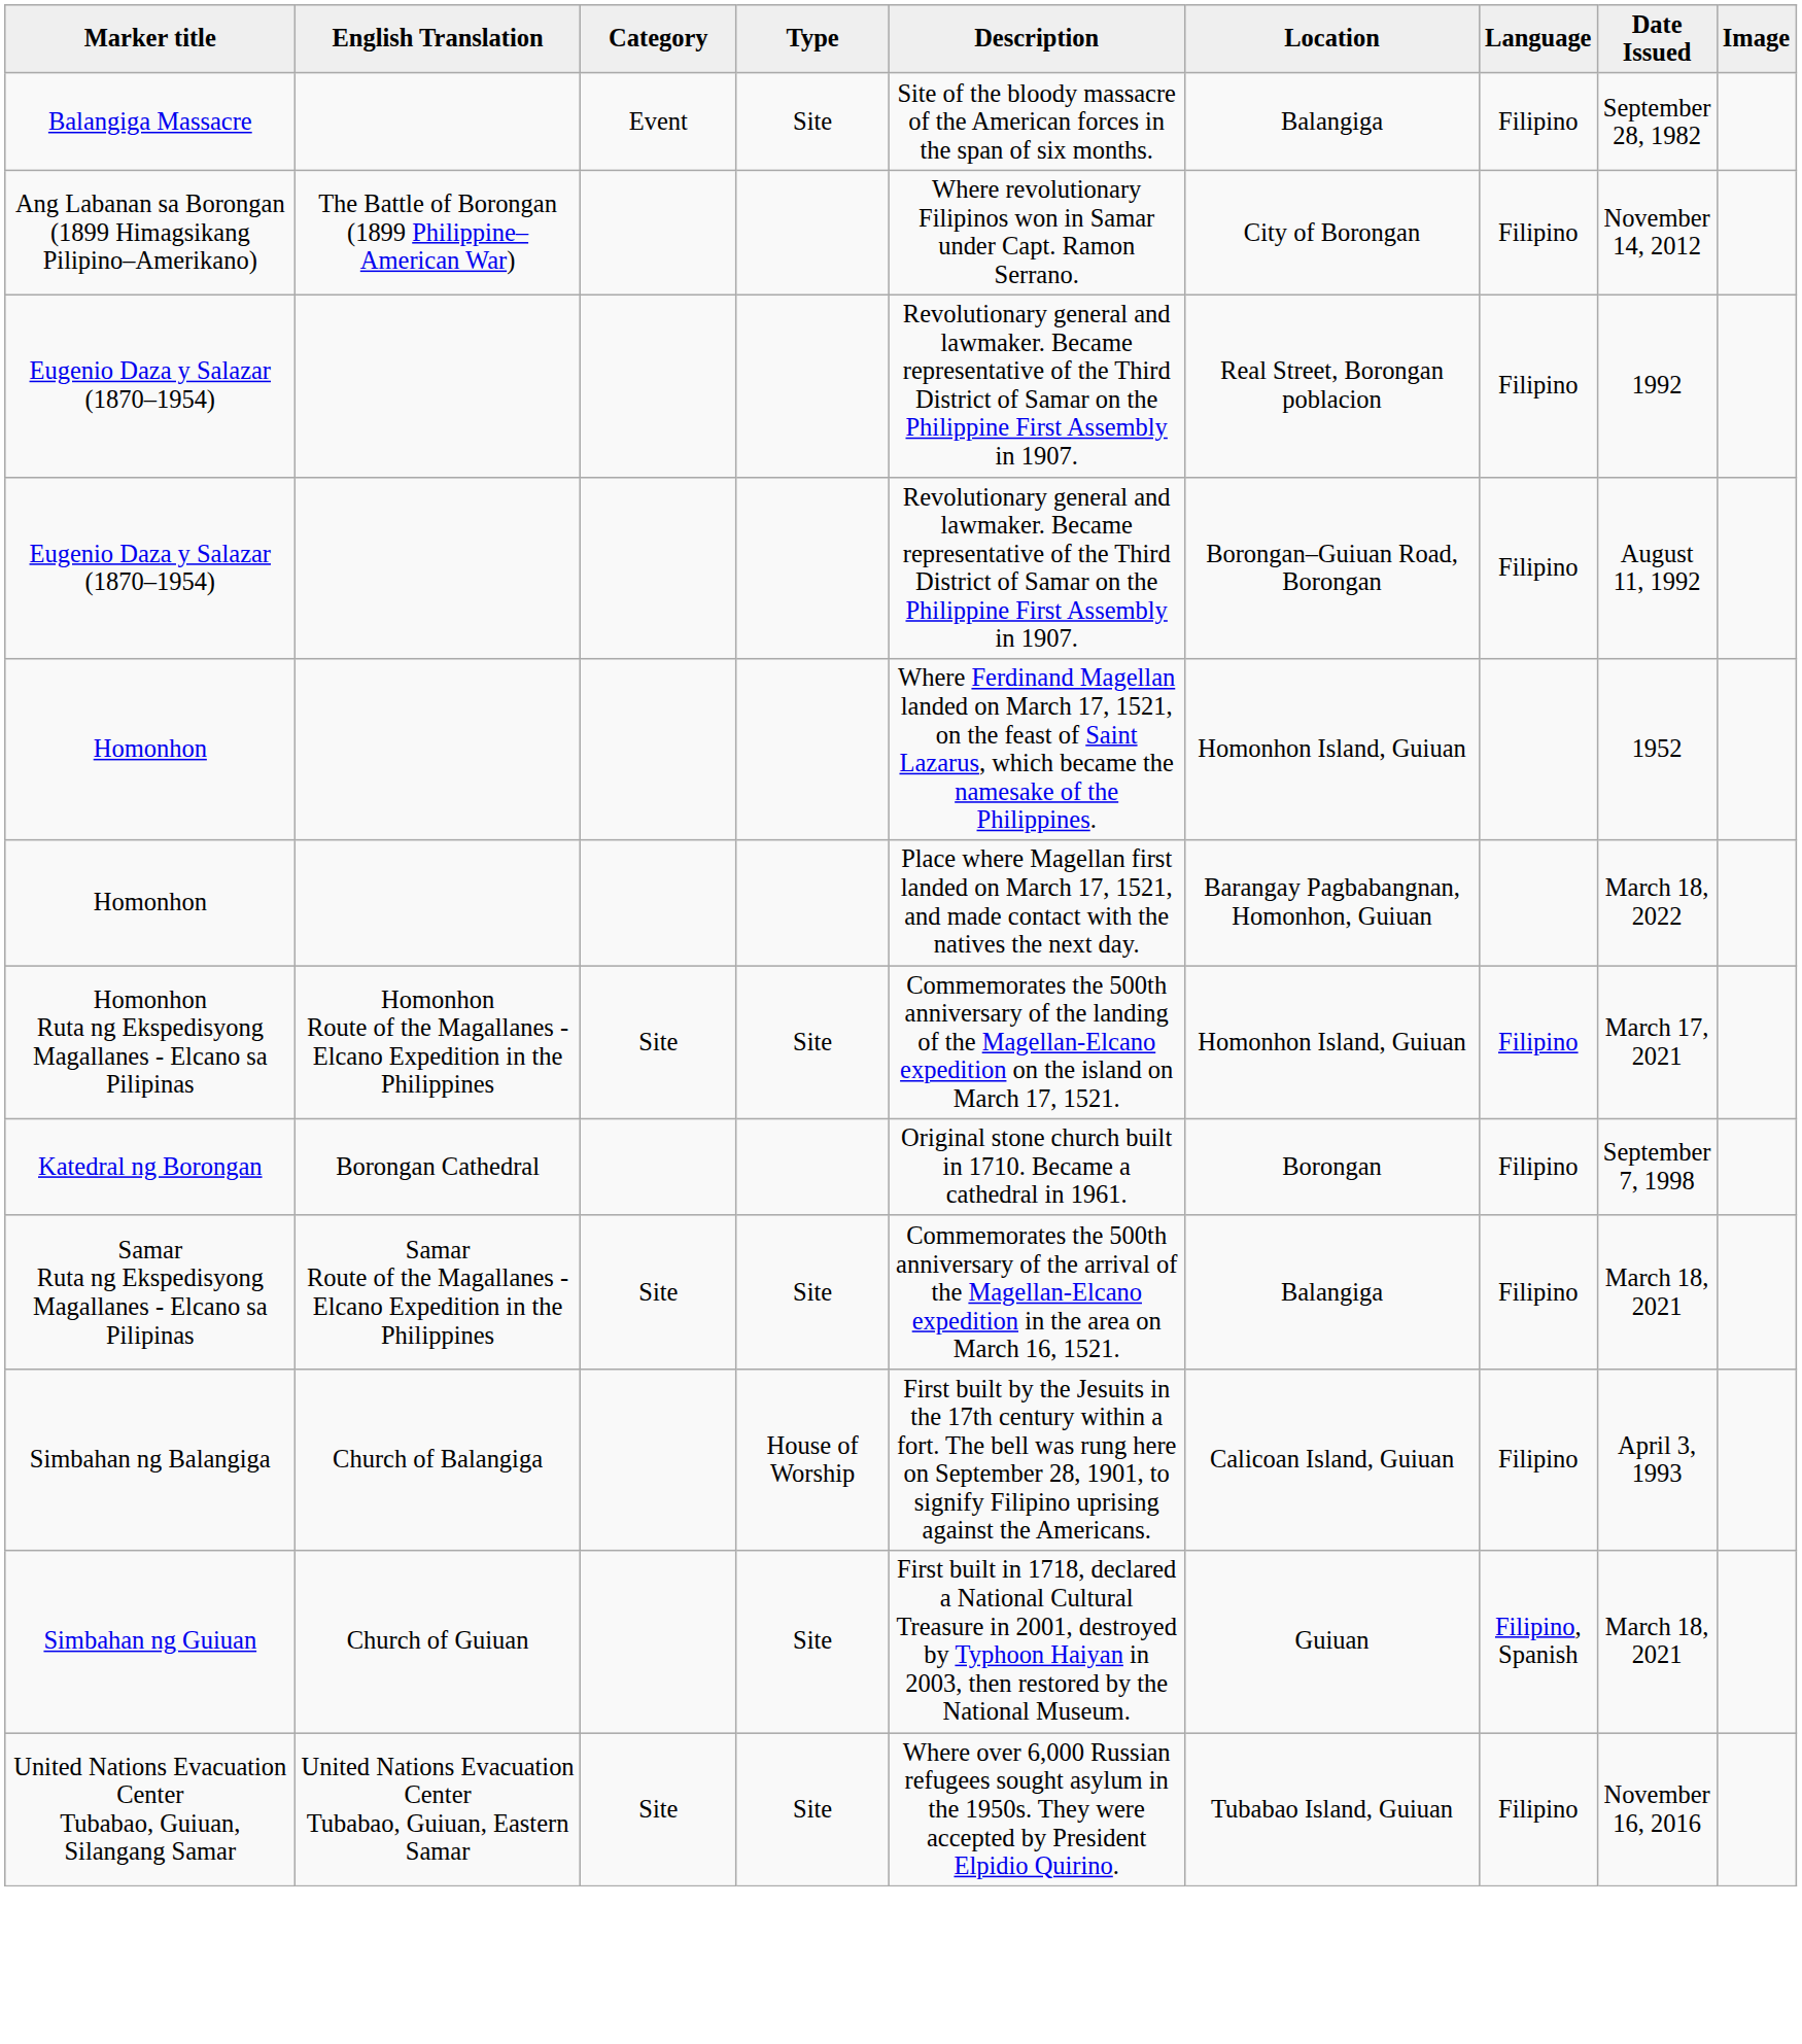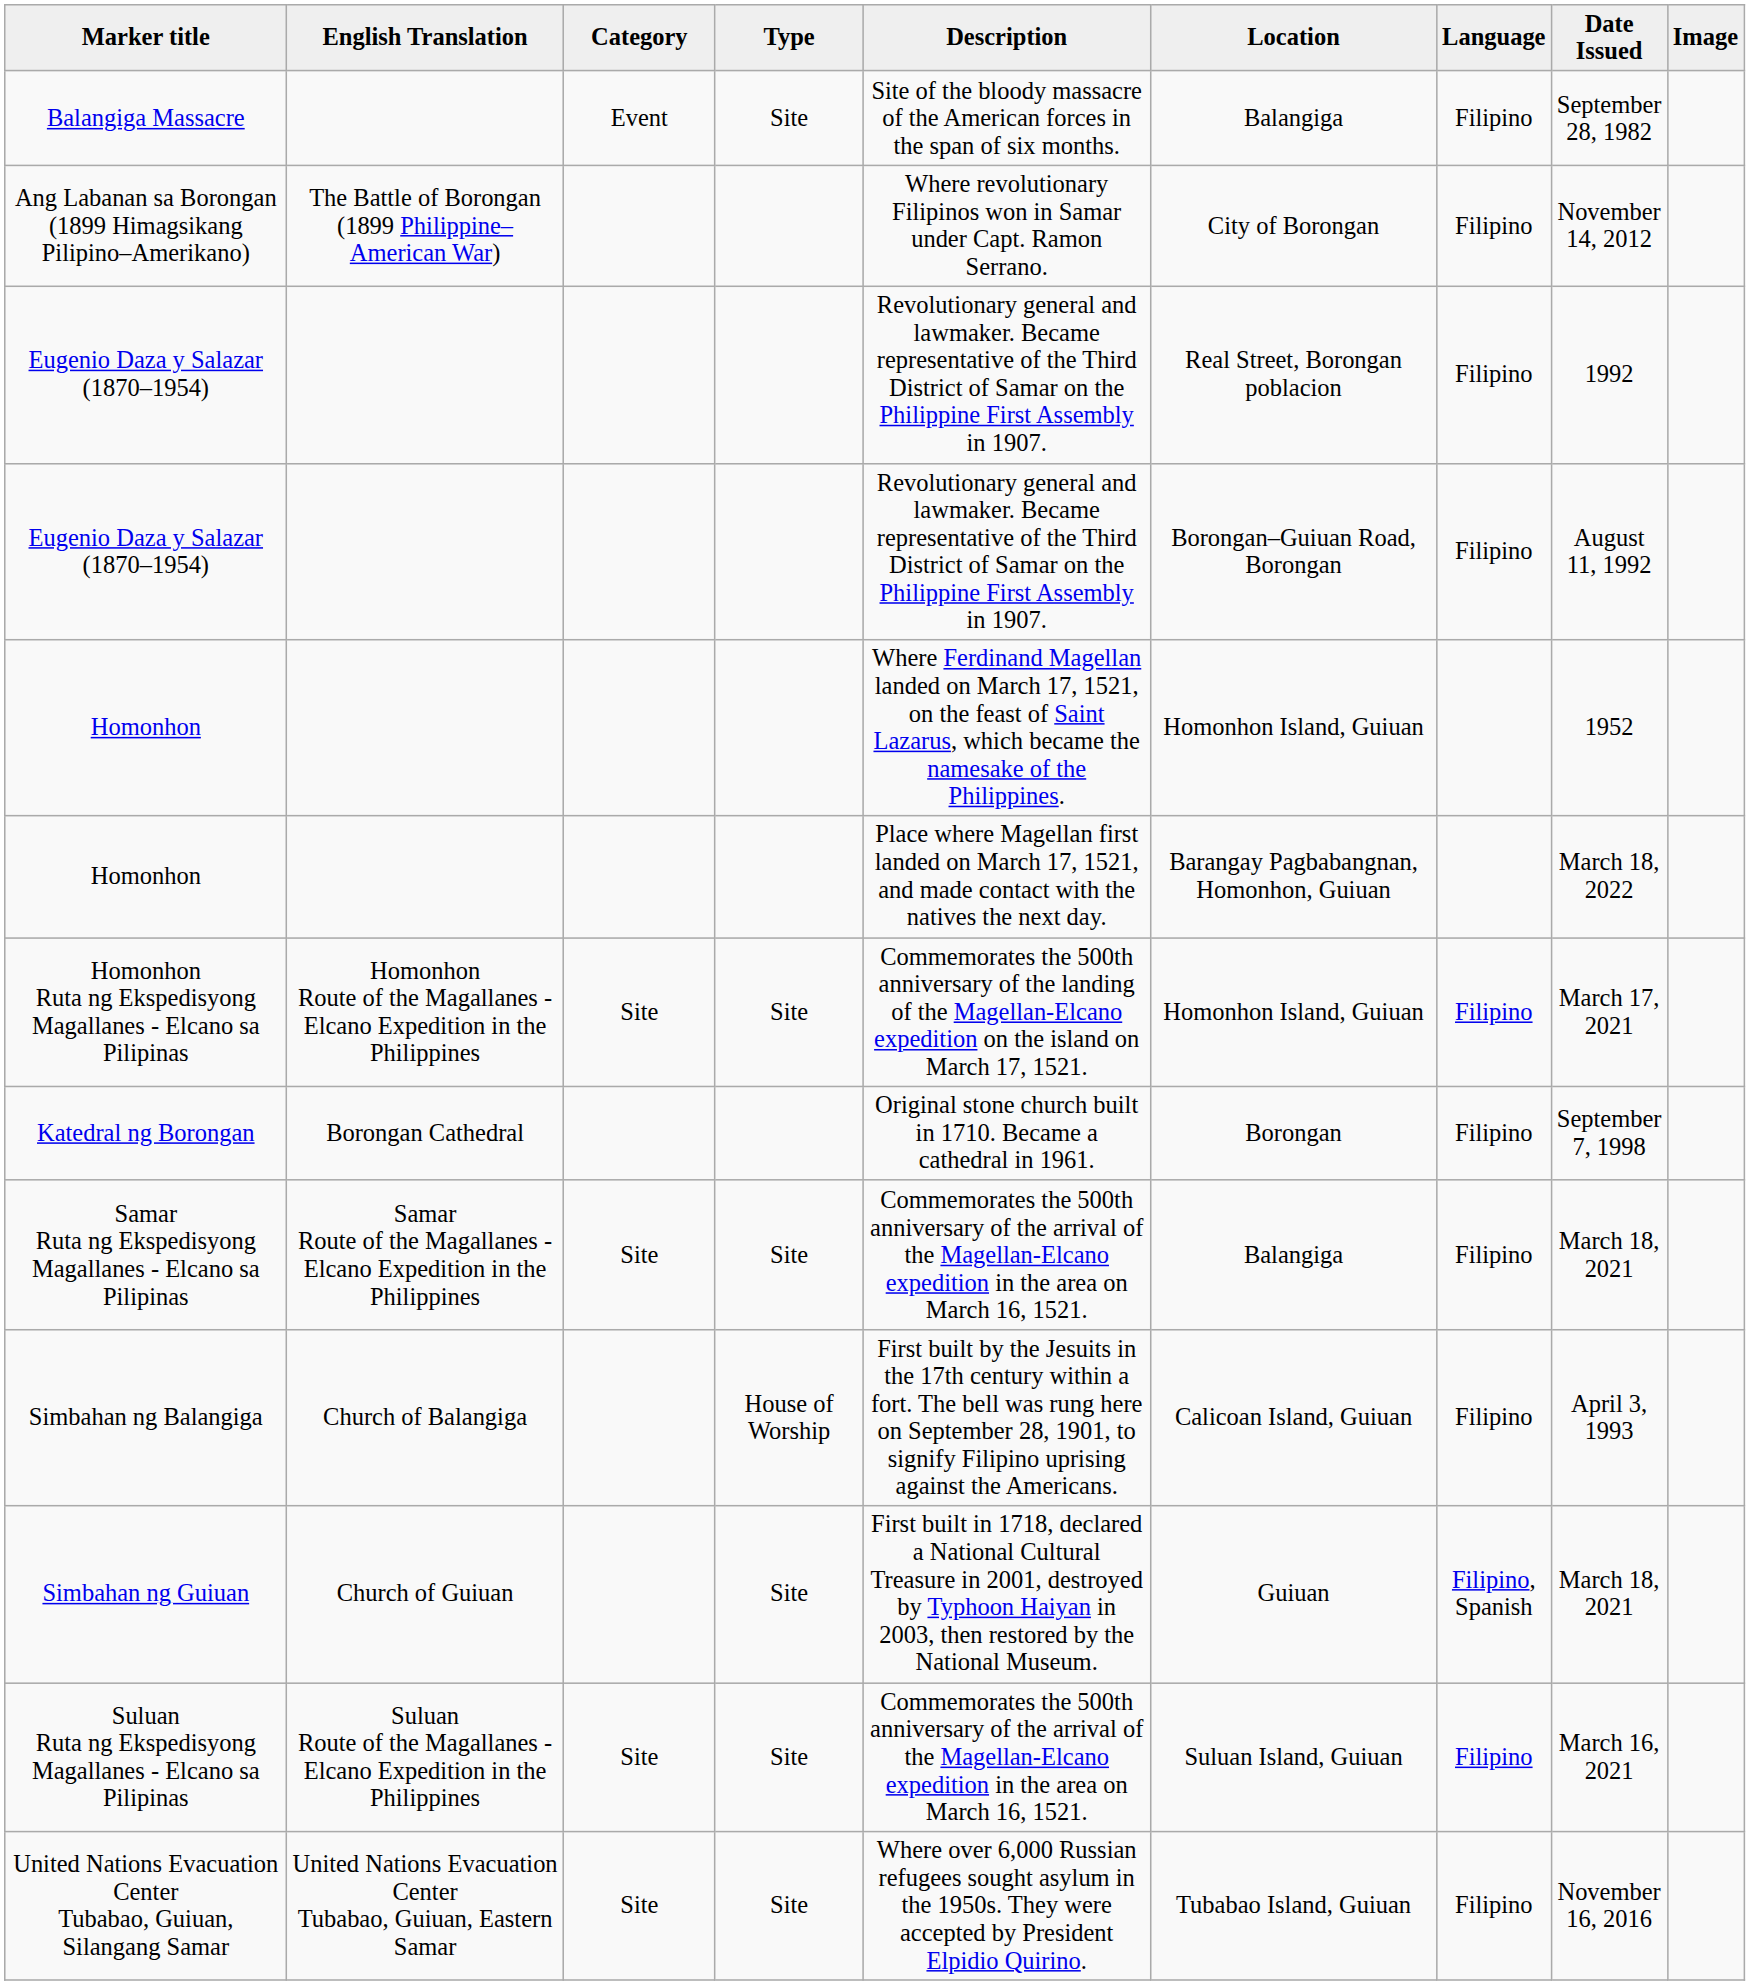+ row: Suluan Ruta ng Ekspedisyong Magallanes - Elcano sa Pilipinas | Suluan Route of the Magallanes - Elcano Expedition in the Philippines | Site | Site | Commemorates the 500th anniversary of the arrival of the Magellan-Elcano expedition in the area on March 16, 1521. | Suluan Island, Guiuan | Filipino | March 16, 2021
